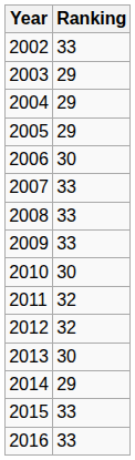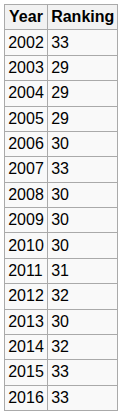2008 | Ranking: 33 -> 30
2009 | Ranking: 33 -> 30
2011 | Ranking: 32 -> 31
2014 | Ranking: 29 -> 32
